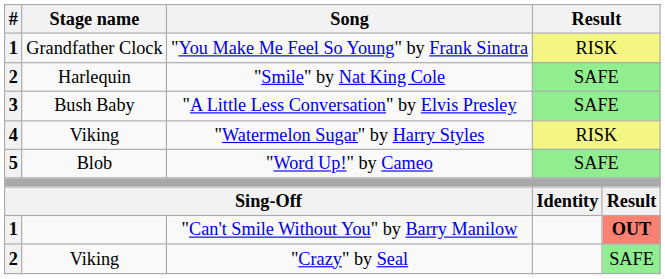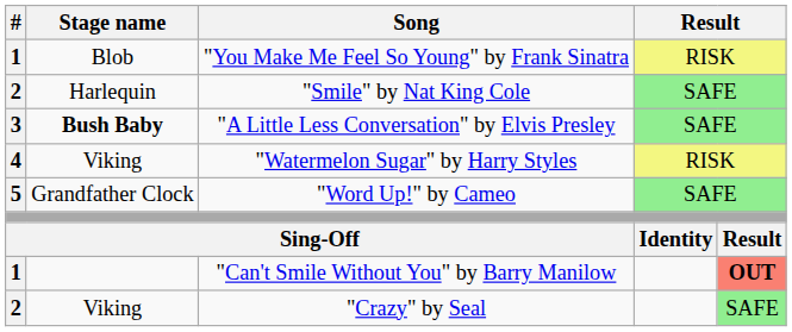"You Make Me Feel So Young" by Frank Sinatra | Stage name: Grandfather Clock -> Blob
"A Little Less Conversation" by Elvis Presley | Stage name: normal -> bold
"Word Up!" by Cameo | Stage name: Blob -> Grandfather Clock
